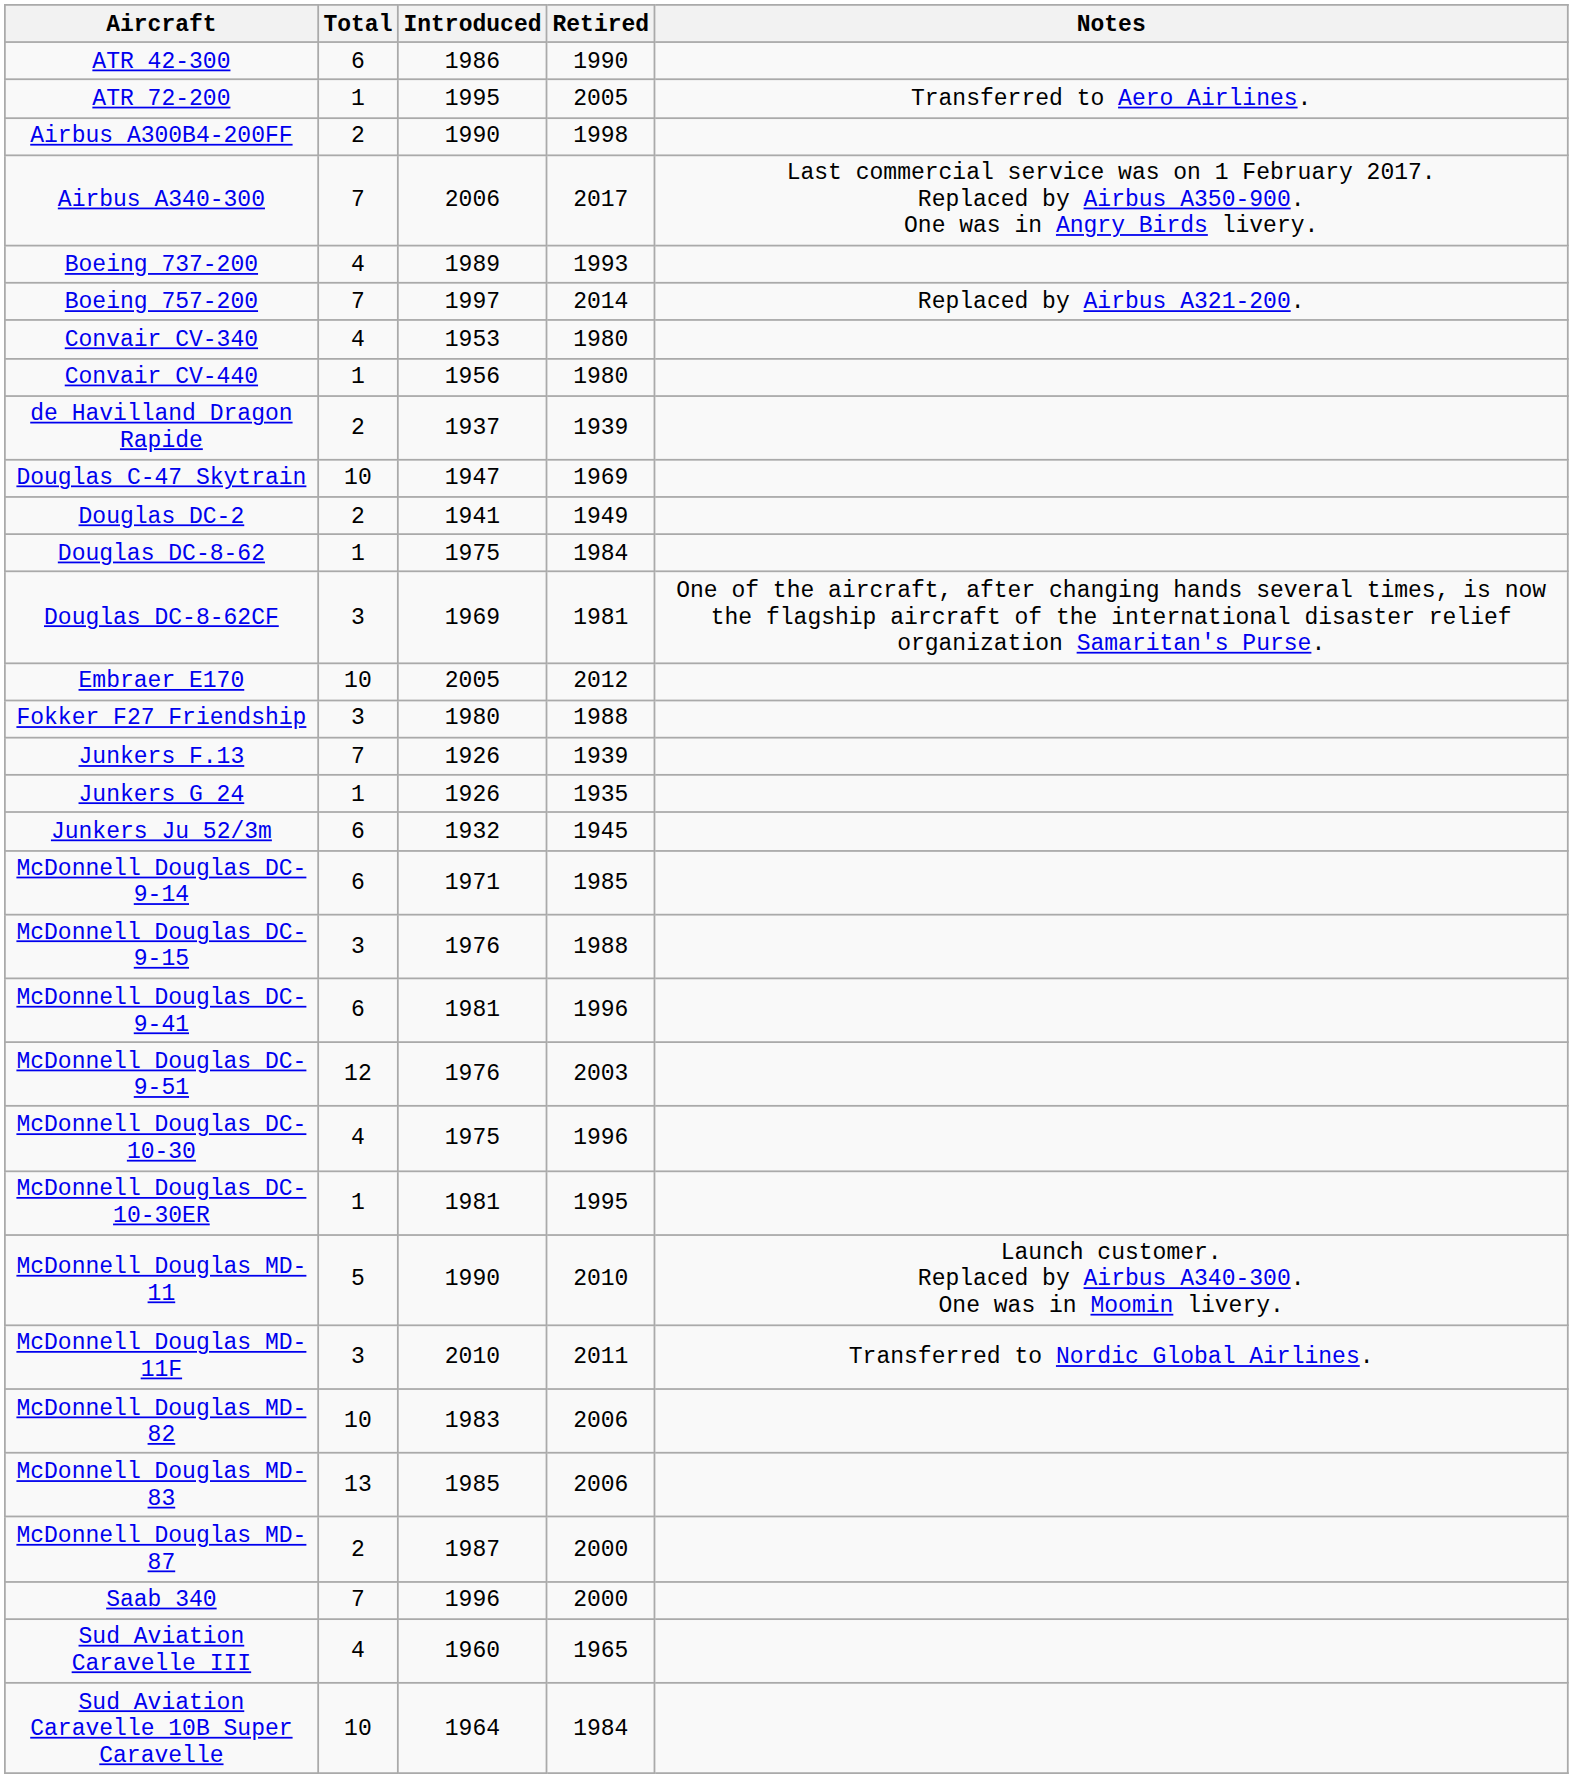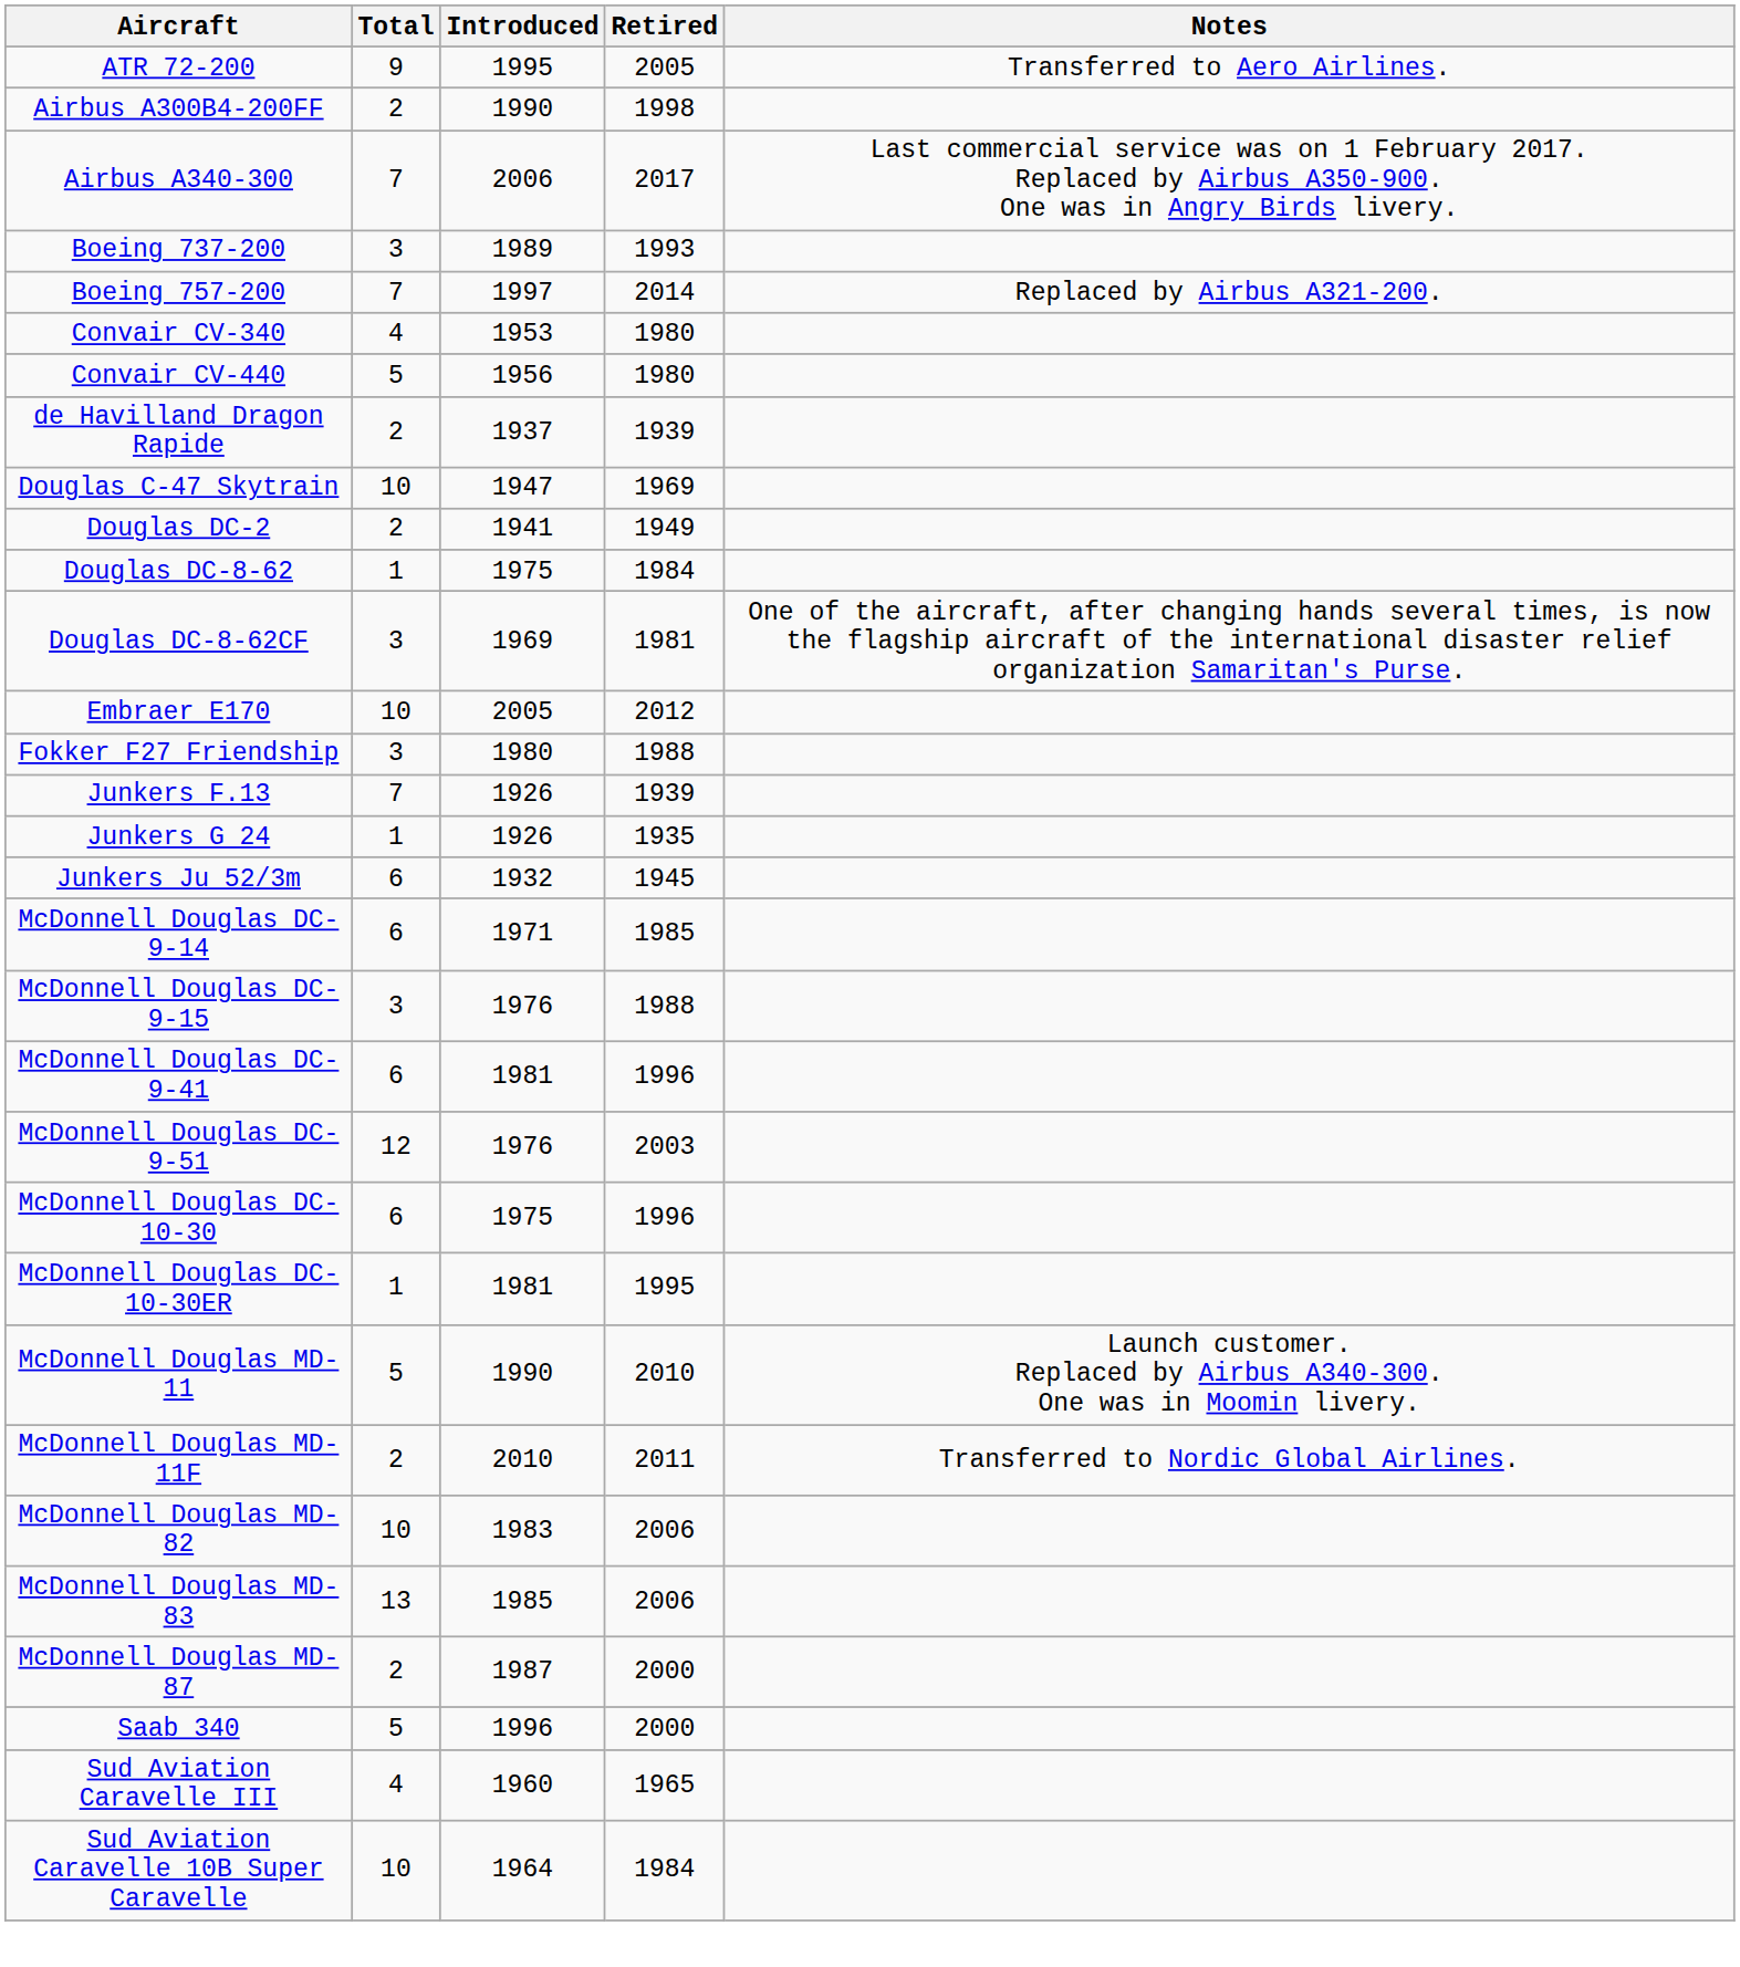- row: ATR 42-300 | 6 | 1986 | 1990
ATR 72-200 | Total: 1 -> 9
Boeing 737-200 | Total: 4 -> 3
Convair CV-440 | Total: 1 -> 5
McDonnell Douglas DC-10-30 | Total: 4 -> 6
McDonnell Douglas MD-11F | Total: 3 -> 2
Saab 340 | Total: 7 -> 5
